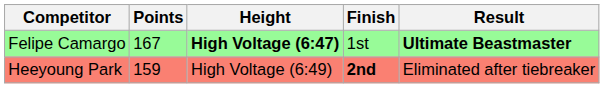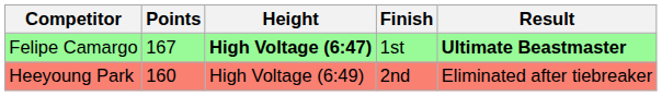Heeyoung Park | Points: 159 -> 160
Heeyoung Park | Finish: bold -> normal
